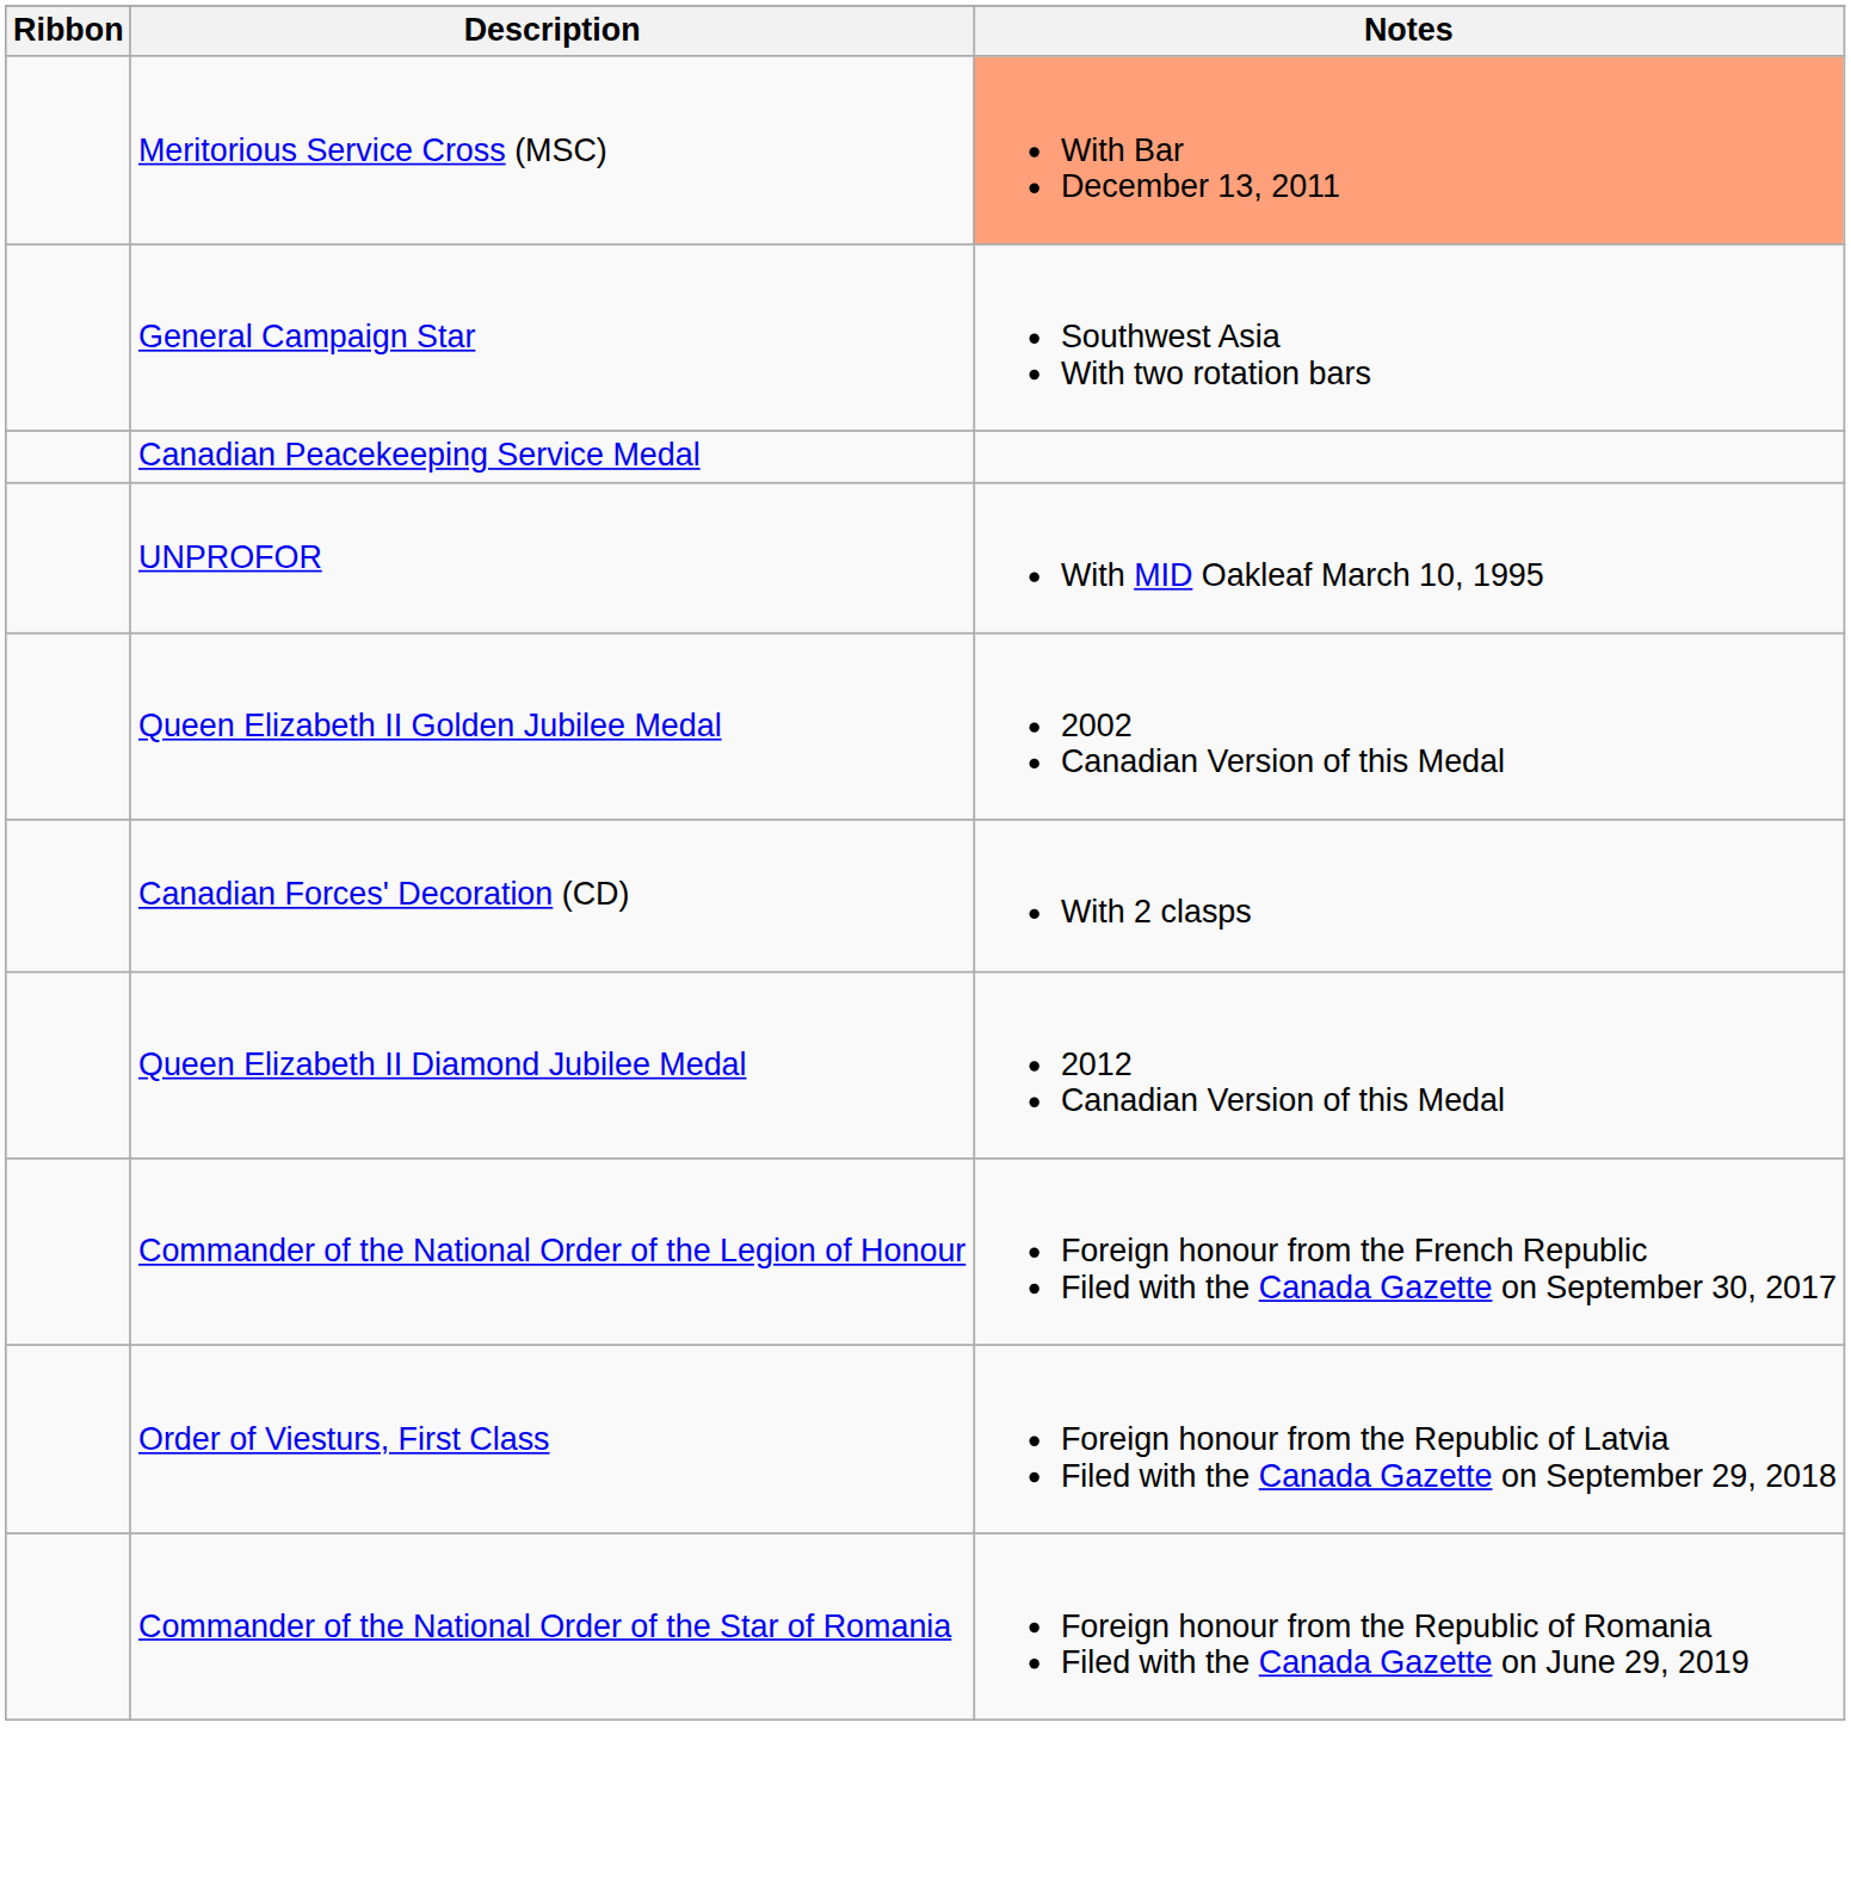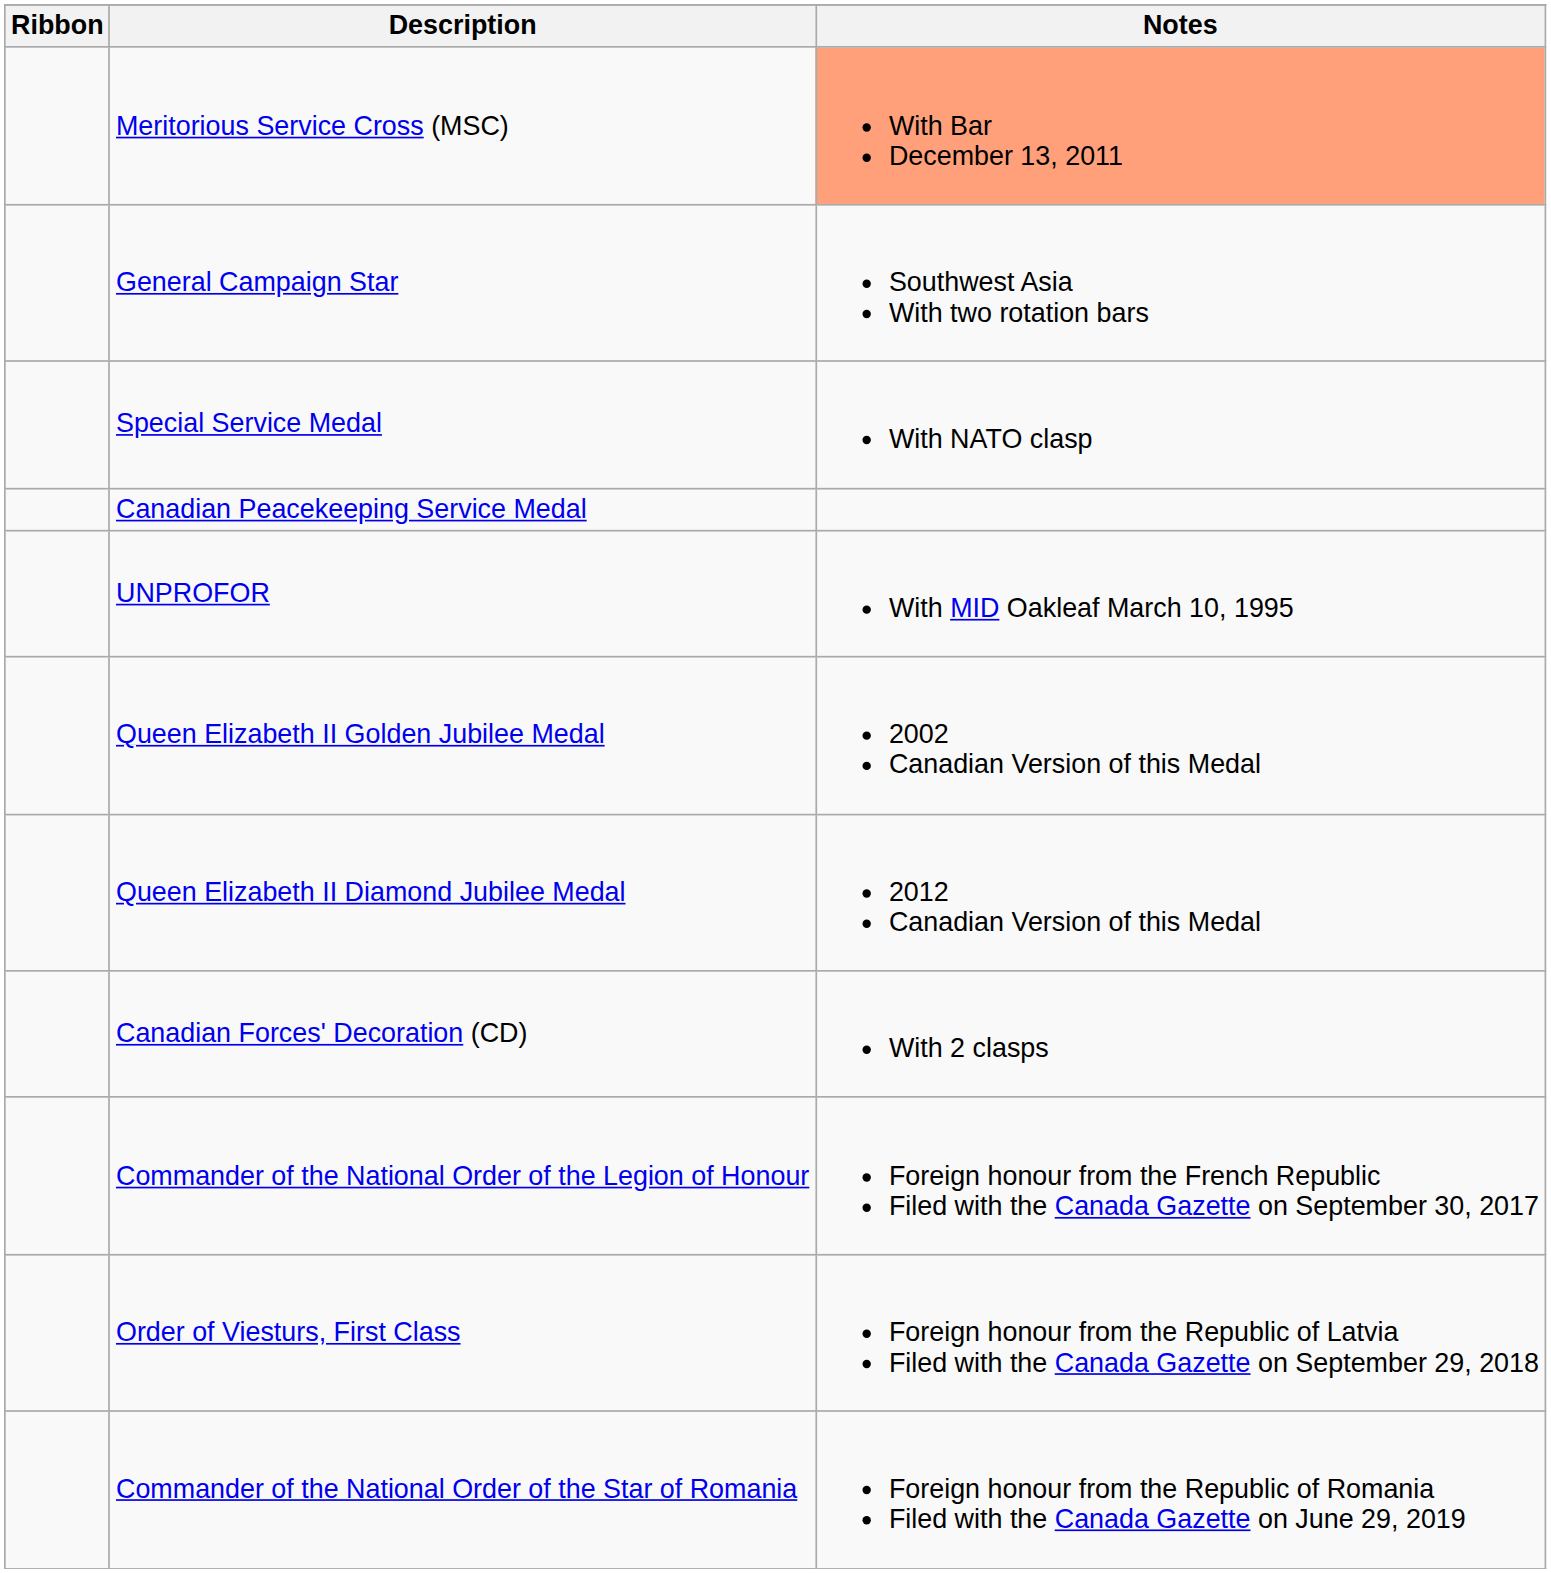+ row: Special Service Medal | With NATO clasp
rows swapped: Queen Elizabeth II Diamond Jubilee Medal <-> Canadian Forces' Decoration (CD)
